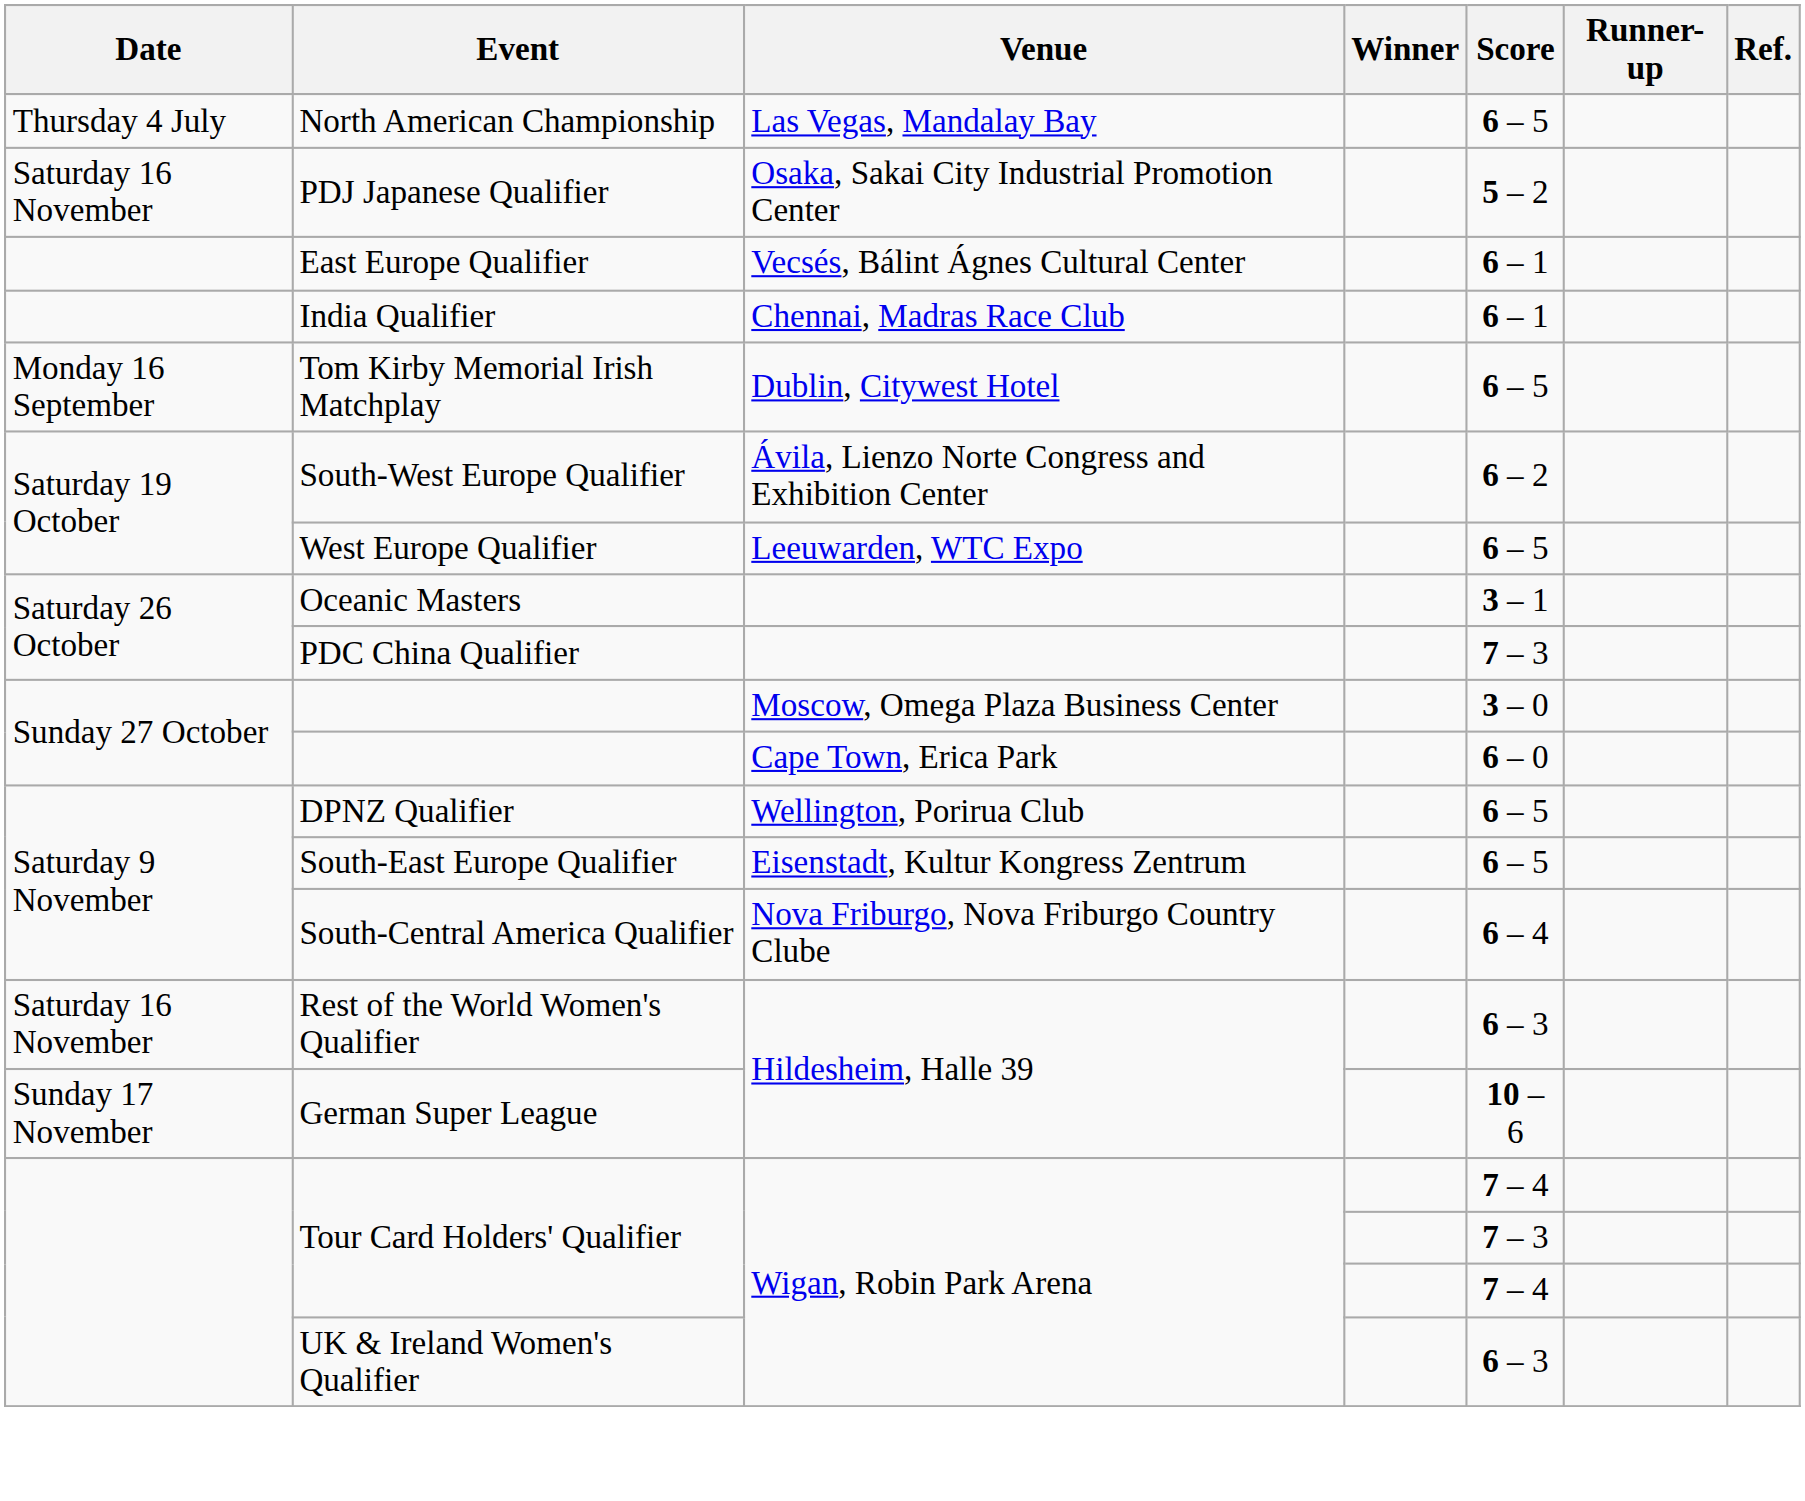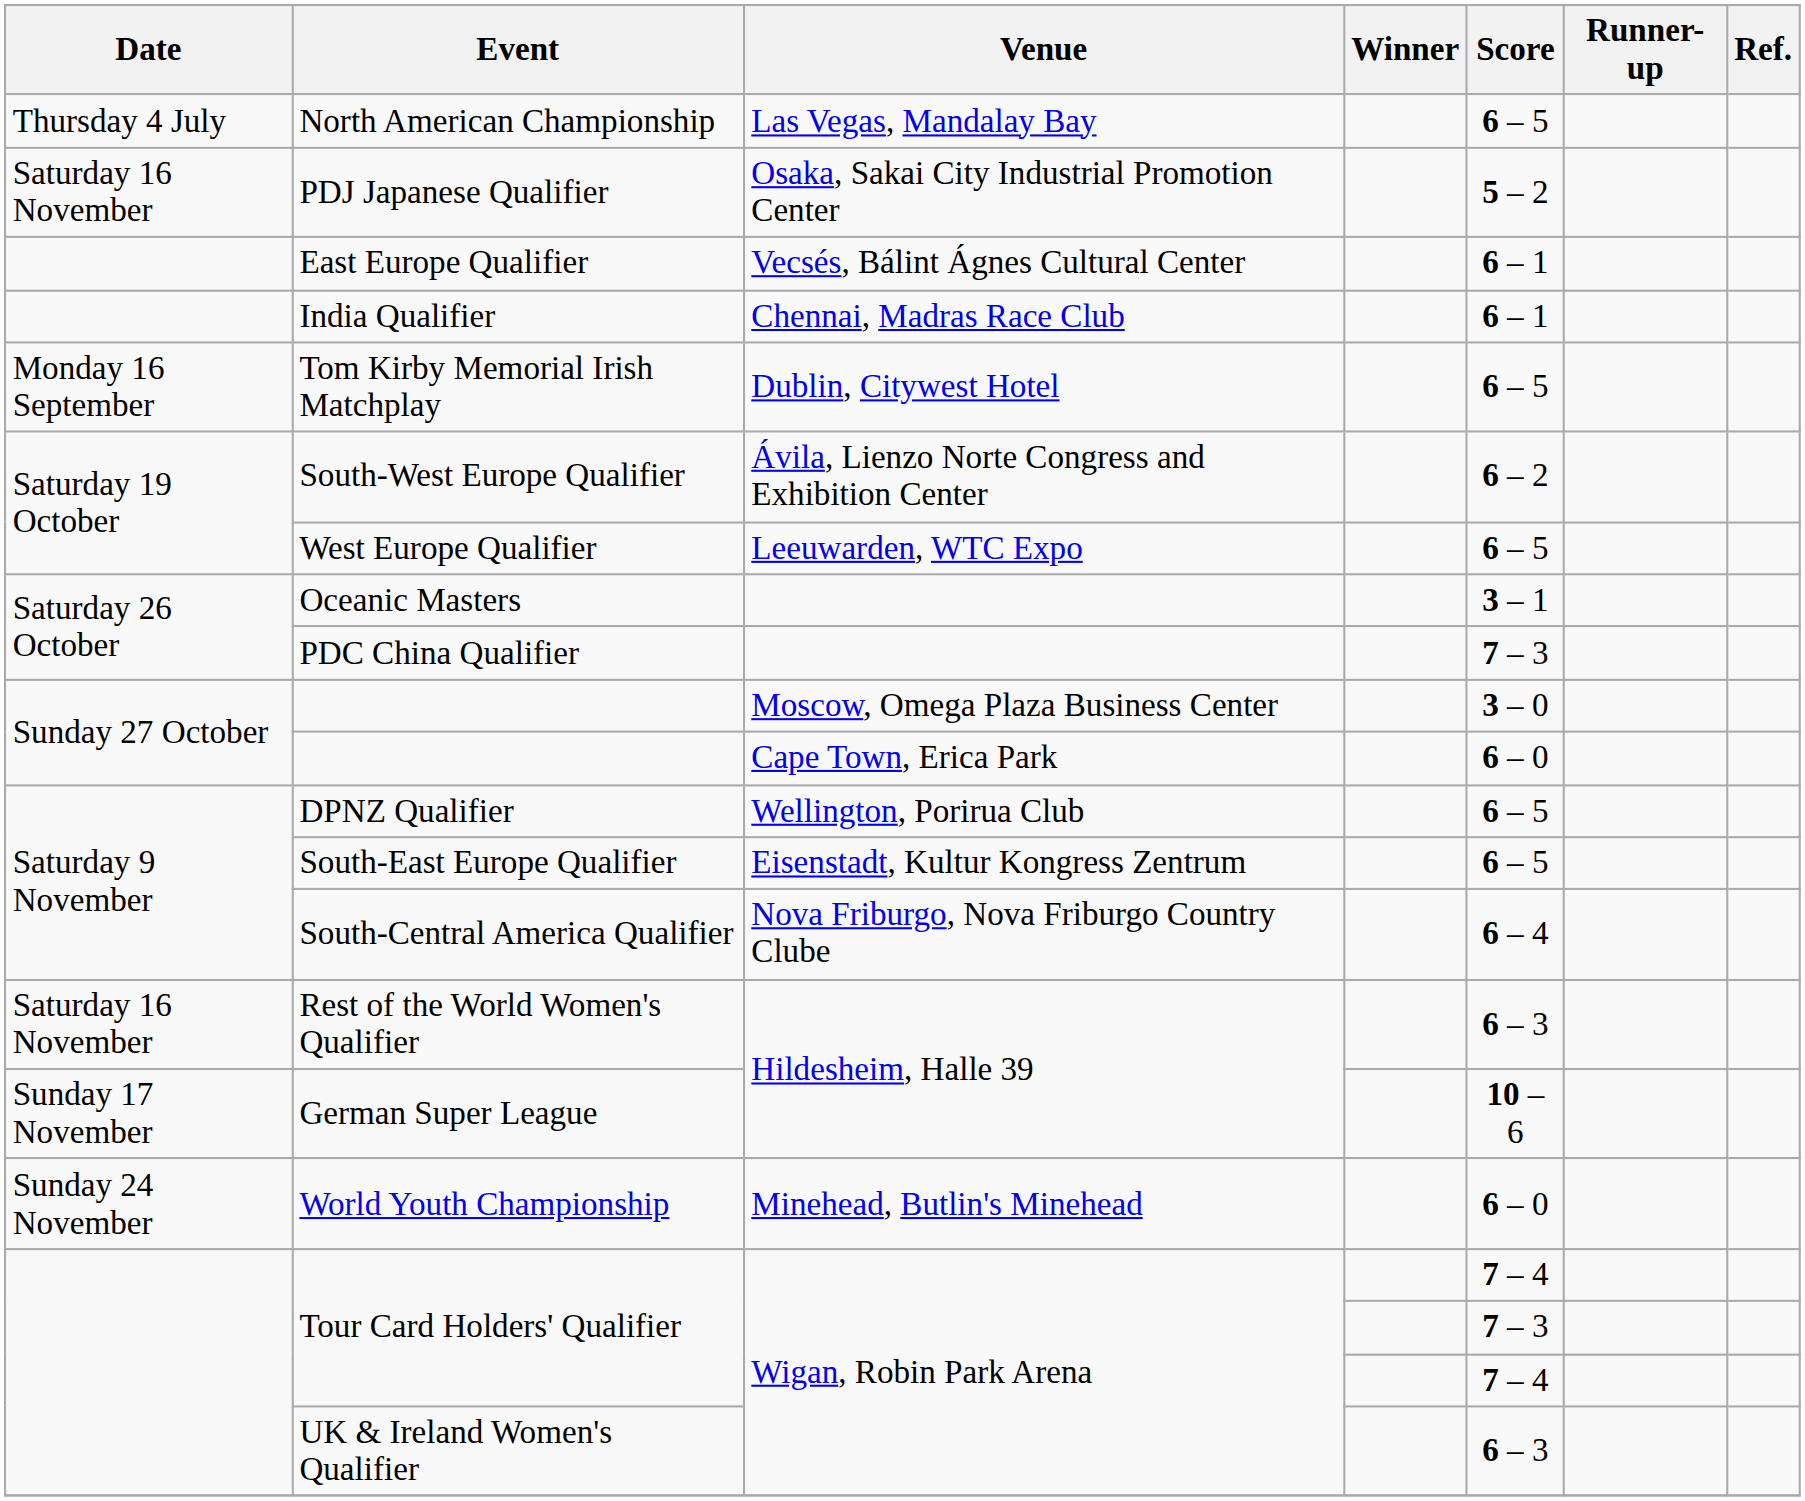+ row: Sunday 24 November | World Youth Championship | Minehead, Butlin's Minehead | 6 – 0
